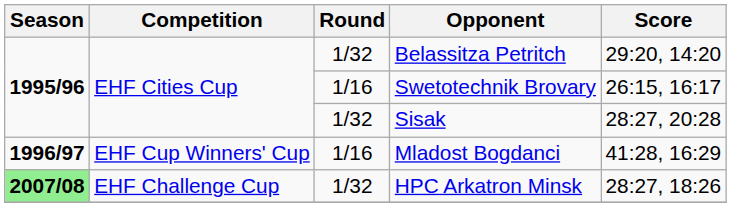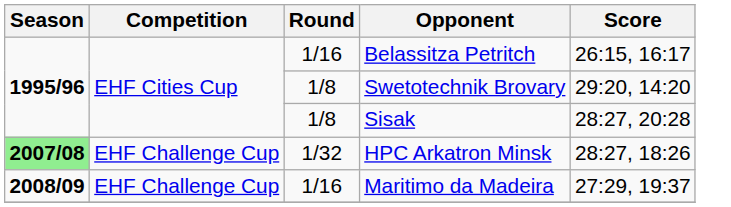Belassitza Petritch | Round: 1/32 -> 1/16
Belassitza Petritch | Score: 29:20, 14:20 -> 26:15, 16:17
Swetotechnik Brovary | Round: 1/16 -> 1/8
Swetotechnik Brovary | Score: 26:15, 16:17 -> 29:20, 14:20
Sisak | Round: 1/32 -> 1/8
- row: 1996/97 | EHF Cup Winners' Cup | 1/16 | Mladost Bogdanci | 41:28, 16:29
+ row: 2008/09 | EHF Challenge Cup | 1/16 | Maritimo da Madeira | 27:29, 19:37
